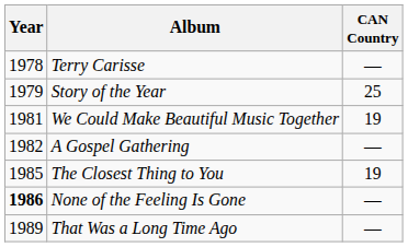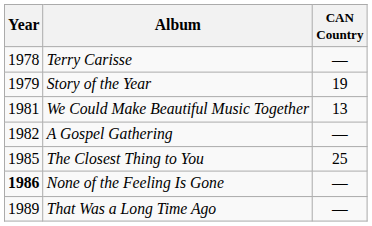Story of the Year | CAN Country: 25 -> 19
We Could Make Beautiful Music Together | CAN Country: 19 -> 13
The Closest Thing to You | CAN Country: 19 -> 25
